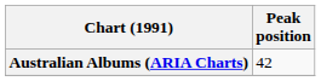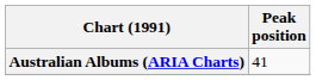Australian Albums (ARIA Charts) | Peak position: 42 -> 41
